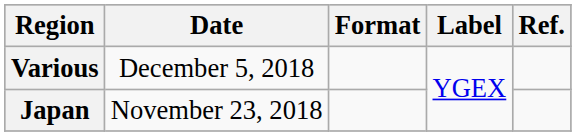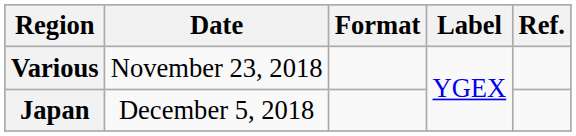Various | Date: December 5, 2018 -> November 23, 2018
Japan | Date: November 23, 2018 -> December 5, 2018
